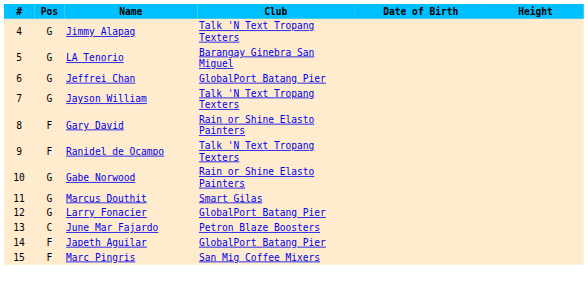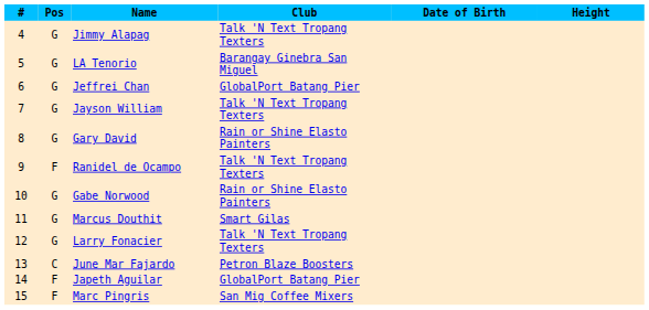Gary David | Pos: F -> G
Larry Fonacier | Club: GlobalPort Batang Pier -> Talk 'N Text Tropang Texters
